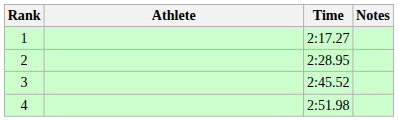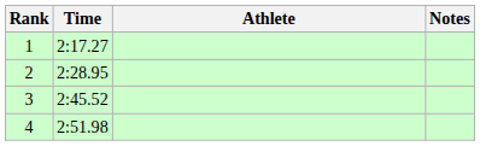columns swapped: Athlete <-> Time
